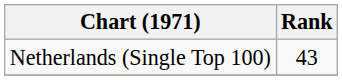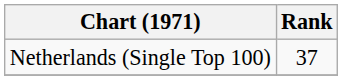Netherlands (Single Top 100) | Rank: 43 -> 37
